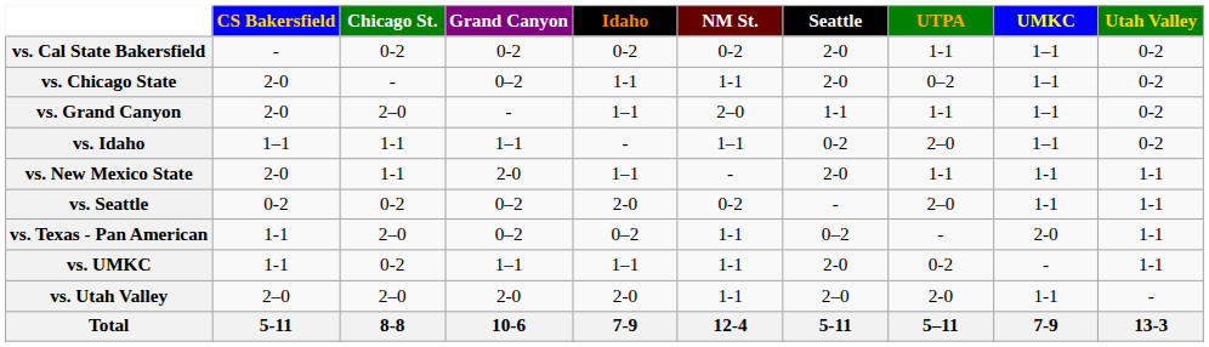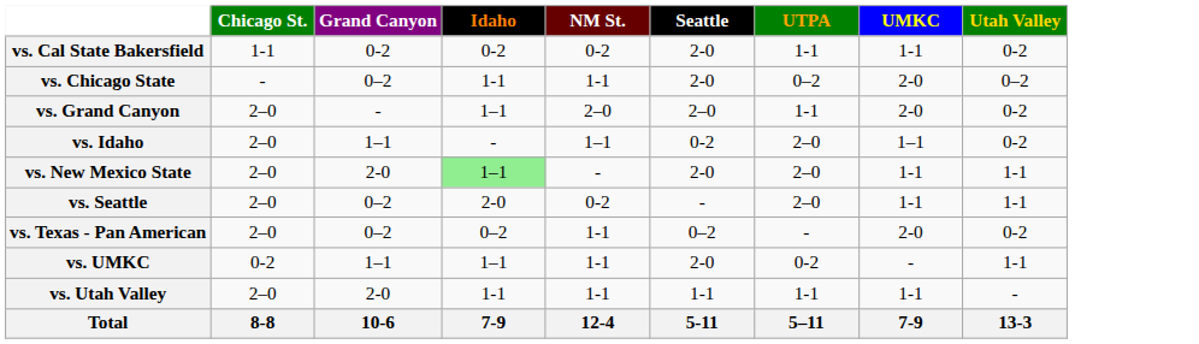- column: CS Bakersfield | - | 2-0 | 2-0 | 1–1 | 2-0 | 0-2 | 1-1 | 1-1 | 2–0 | 5-11
vs. Cal State Bakersfield | Chicago St.: 0-2 -> 1-1
vs. Cal State Bakersfield | UMKC: 1–1 -> 1-1
vs. Chicago State | UMKC: 1–1 -> 2-0
vs. Chicago State | Utah Valley: 0-2 -> 0–2
vs. Grand Canyon | Seattle: 1-1 -> 2–0
vs. Grand Canyon | UMKC: 1–1 -> 2-0
vs. Idaho | Chicago St.: 1-1 -> 2–0
vs. New Mexico State | Chicago St.: 1-1 -> 2–0
vs. New Mexico State | Idaho: no background -> lightgreen background
vs. New Mexico State | UTPA: 1-1 -> 2–0
vs. Seattle | Chicago St.: 0-2 -> 2–0
vs. Texas - Pan American | Utah Valley: 1-1 -> 0-2
vs. Utah Valley | Idaho: 2-0 -> 1-1
vs. Utah Valley | Seattle: 2–0 -> 1-1
vs. Utah Valley | UTPA: 2-0 -> 1-1
